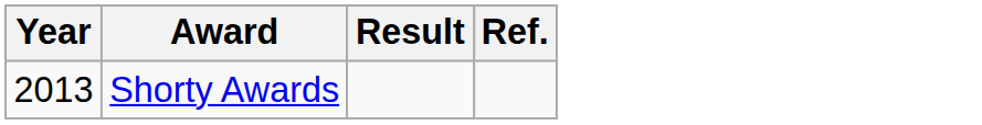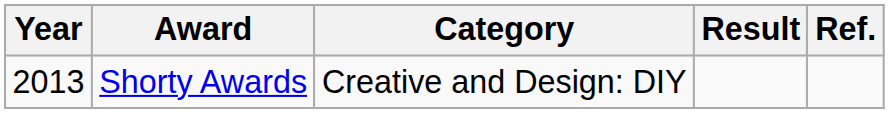+ column: Category | Creative and Design: DIY
